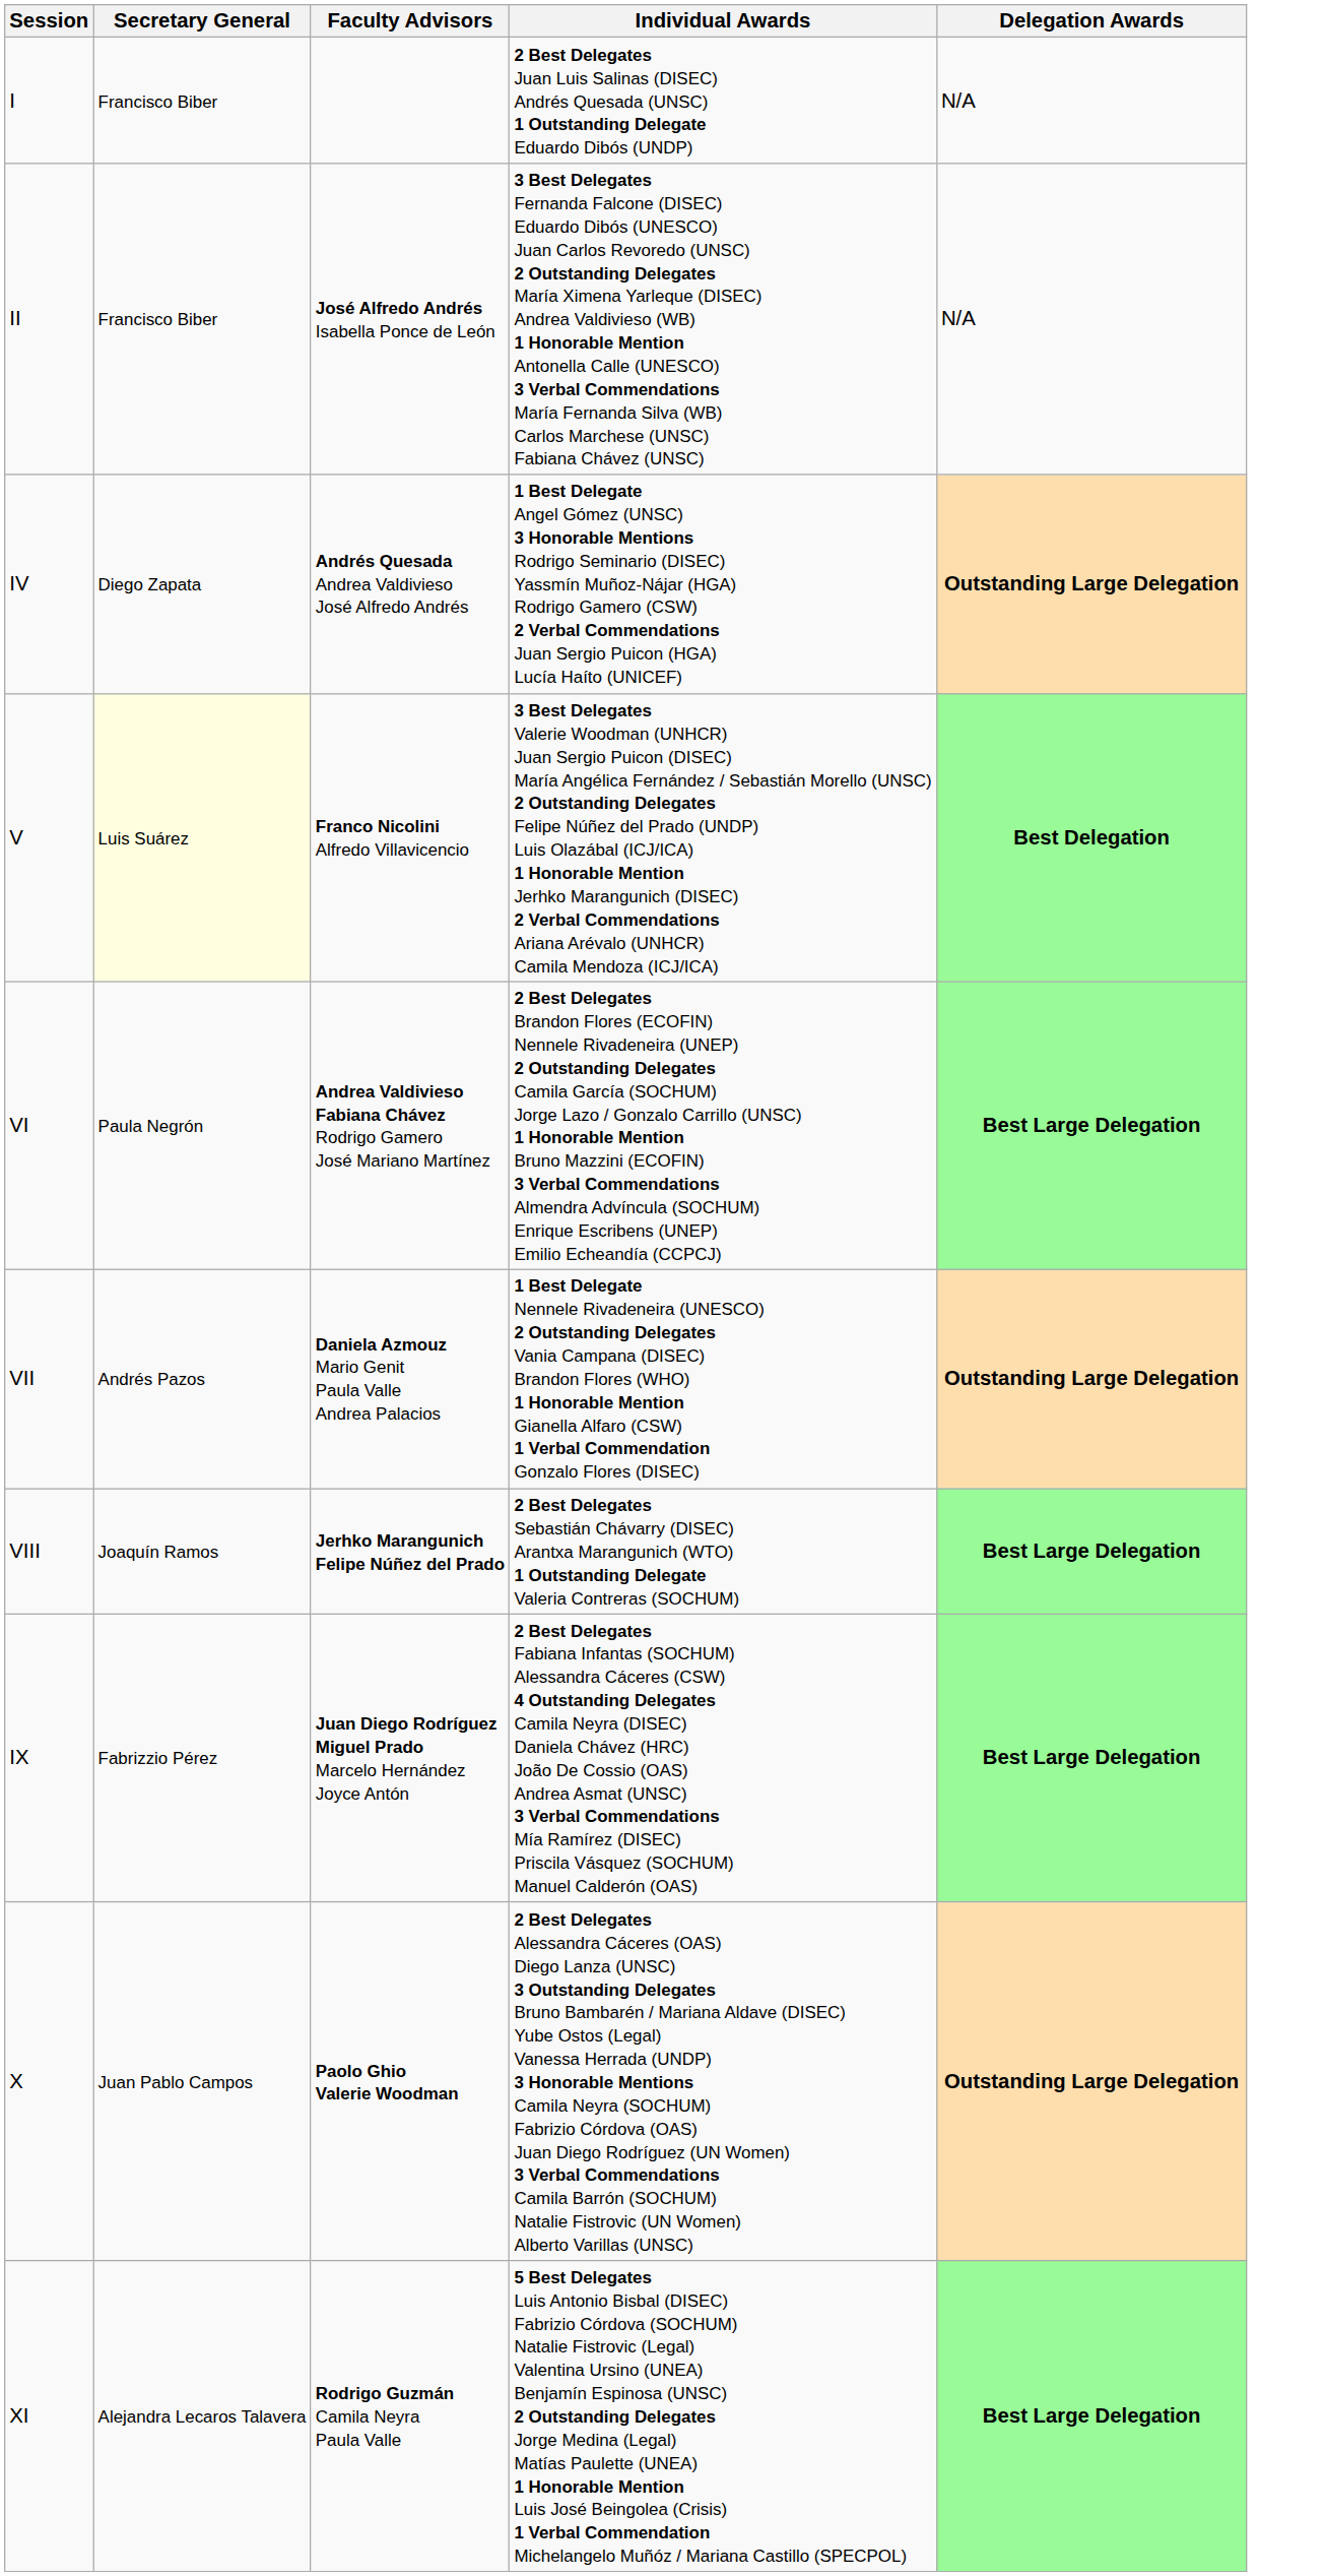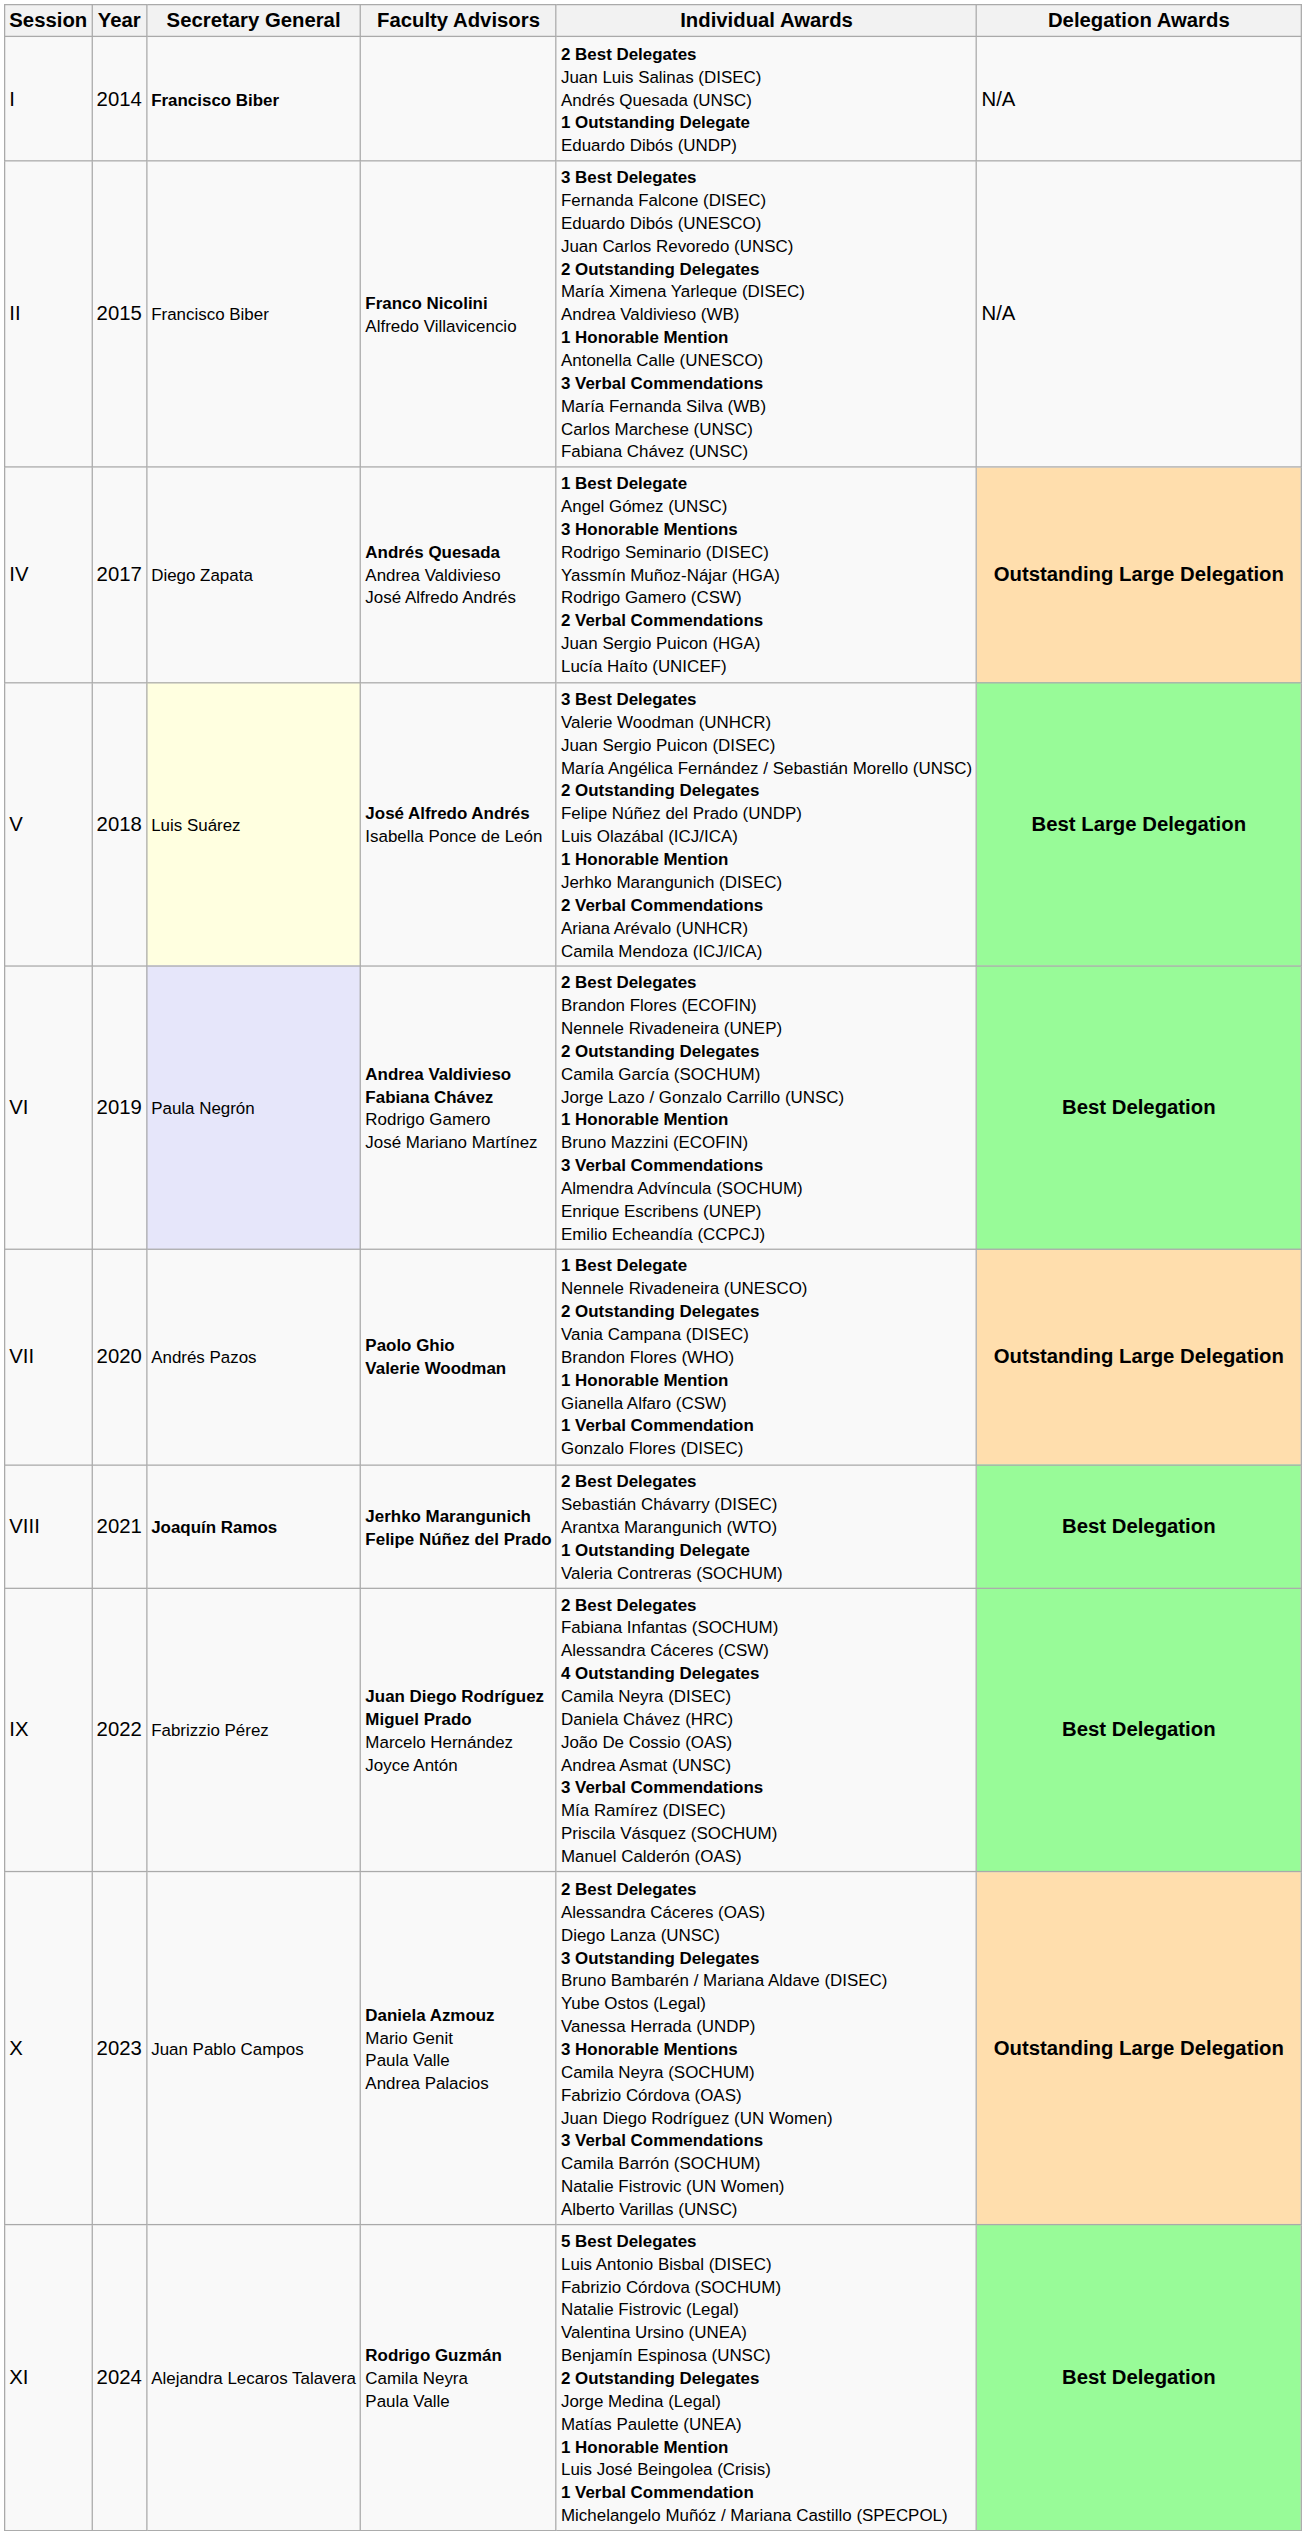+ column: Year | 2014 | 2015 | 2017 | 2018 | 2019 | 2020 | 2021 | 2022 | 2023 | 2024
I | Secretary General: normal -> bold
II | Faculty Advisors: José Alfredo Andrés Isabella Ponce de León -> Franco Nicolini Alfredo Villavicencio
V | Faculty Advisors: Franco Nicolini Alfredo Villavicencio -> José Alfredo Andrés Isabella Ponce de León
V | Delegation Awards: Best Delegation -> Best Large Delegation
VI | Secretary General: no background -> lavender background
VI | Delegation Awards: Best Large Delegation -> Best Delegation
VII | Faculty Advisors: Daniela Azmouz Mario Genit Paula Valle Andrea Palacios -> Paolo Ghio Valerie Woodman
VIII | Secretary General: normal -> bold
VIII | Delegation Awards: Best Large Delegation -> Best Delegation
IX | Delegation Awards: Best Large Delegation -> Best Delegation
X | Faculty Advisors: Paolo Ghio Valerie Woodman -> Daniela Azmouz Mario Genit Paula Valle Andrea Palacios
XI | Delegation Awards: Best Large Delegation -> Best Delegation
